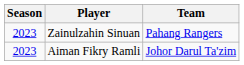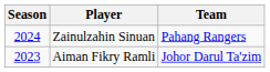Zainulzahin Sinuan | Season: 2023 -> 2024
